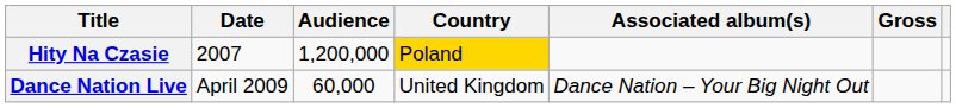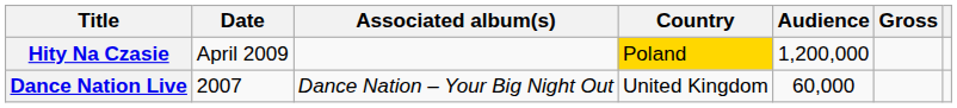columns swapped: Associated album(s) <-> Audience
Hity Na Czasie | Date: 2007 -> April 2009
Dance Nation Live | Date: April 2009 -> 2007
